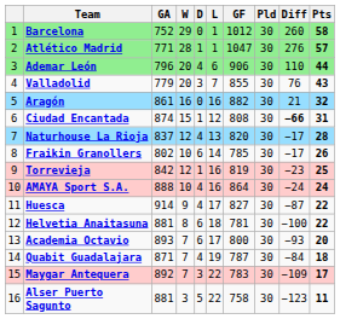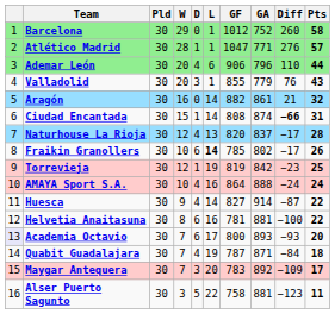columns swapped: Pld <-> GA
Valladolid | L: 7 -> 1
Aragón | L: 16 -> 14
Ciudad Encantada | L: 12 -> 14
Fraikin Granollers | L: normal -> bold
Torrevieja | L: 16 -> 19
Huesca | L: 17 -> 14
Helvetia Anaitasuna | L: 18 -> 16
Academia Octavio | column 1: no background -> lavender background
Maygar Antequera | L: 22 -> 20
